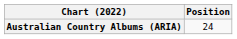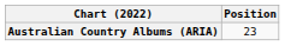Australian Country Albums (ARIA) | Position: 24 -> 23
